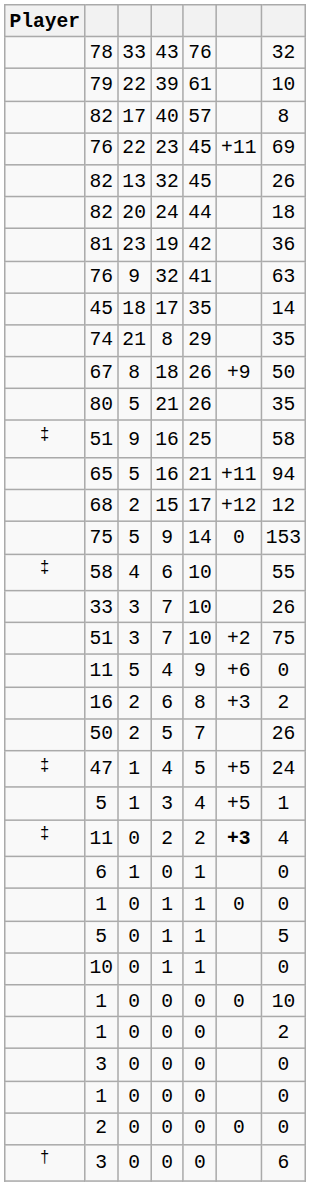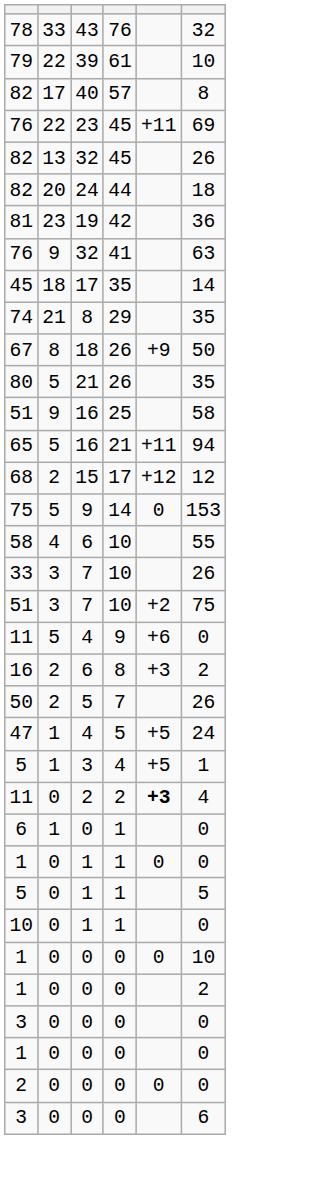- column: Player | ‡ | ‡ | ‡ | ‡ | †
